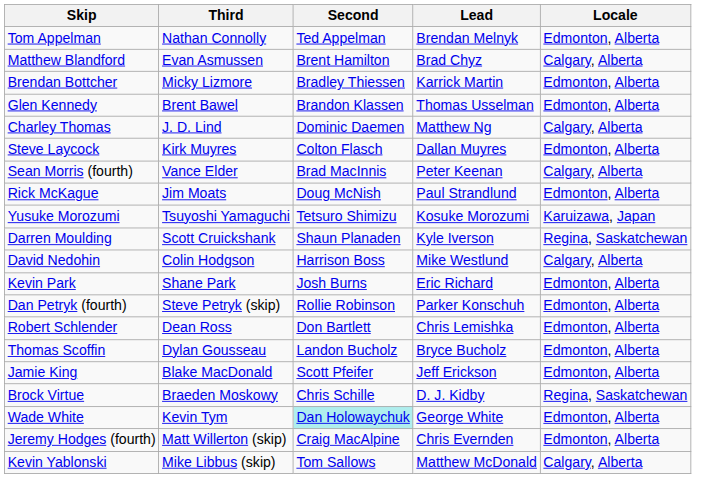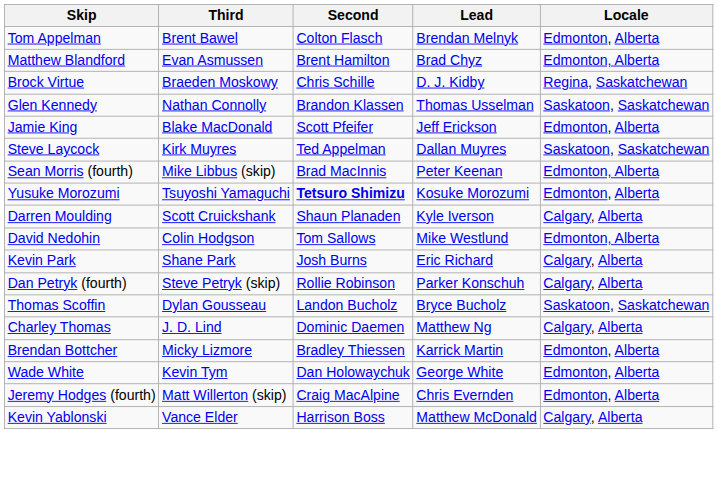Tom Appelman | Third: Nathan Connolly -> Brent Bawel
Tom Appelman | Second: Ted Appelman -> Colton Flasch
Matthew Blandford | Locale: Calgary, Alberta -> Edmonton, Alberta
rows swapped: Brendan Bottcher <-> Brock Virtue
Glen Kennedy | Third: Brent Bawel -> Nathan Connolly
Glen Kennedy | Locale: Edmonton, Alberta -> Saskatoon, Saskatchewan
rows swapped: Jamie King <-> Charley Thomas
Steve Laycock | Second: Colton Flasch -> Ted Appelman
Steve Laycock | Locale: Edmonton, Alberta -> Saskatoon, Saskatchewan
Sean Morris (fourth) | Third: Vance Elder -> Mike Libbus (skip)
Sean Morris (fourth) | Locale: Calgary, Alberta -> Edmonton, Alberta
- row: Rick McKague | Jim Moats | Doug McNish | Paul Strandlund | Edmonton, Alberta
Yusuke Morozumi | Second: normal -> bold
Yusuke Morozumi | Locale: Karuizawa, Japan -> Edmonton, Alberta
Darren Moulding | Locale: Regina, Saskatchewan -> Calgary, Alberta
David Nedohin | Second: Harrison Boss -> Tom Sallows
David Nedohin | Locale: Calgary, Alberta -> Edmonton, Alberta
Kevin Park | Locale: Edmonton, Alberta -> Calgary, Alberta
Dan Petryk (fourth) | Locale: Edmonton, Alberta -> Calgary, Alberta
- row: Robert Schlender | Dean Ross | Don Bartlett | Chris Lemishka | Edmonton, Alberta
Thomas Scoffin | Locale: Edmonton, Alberta -> Saskatoon, Saskatchewan
Wade White | Second: paleturquoise background -> no background
Kevin Yablonski | Third: Mike Libbus (skip) -> Vance Elder
Kevin Yablonski | Second: Tom Sallows -> Harrison Boss
